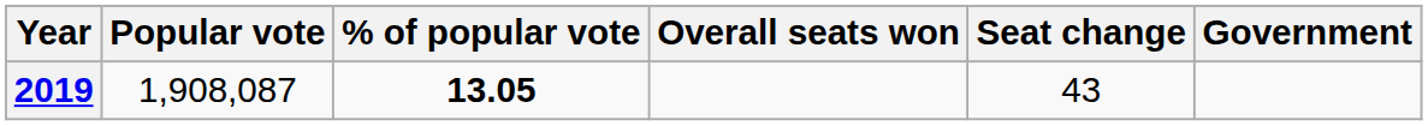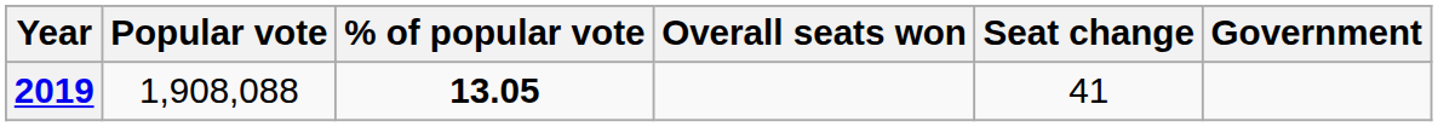2019 | Popular vote: 1,908,087 -> 1,908,088
2019 | Seat change: 43 -> 41
